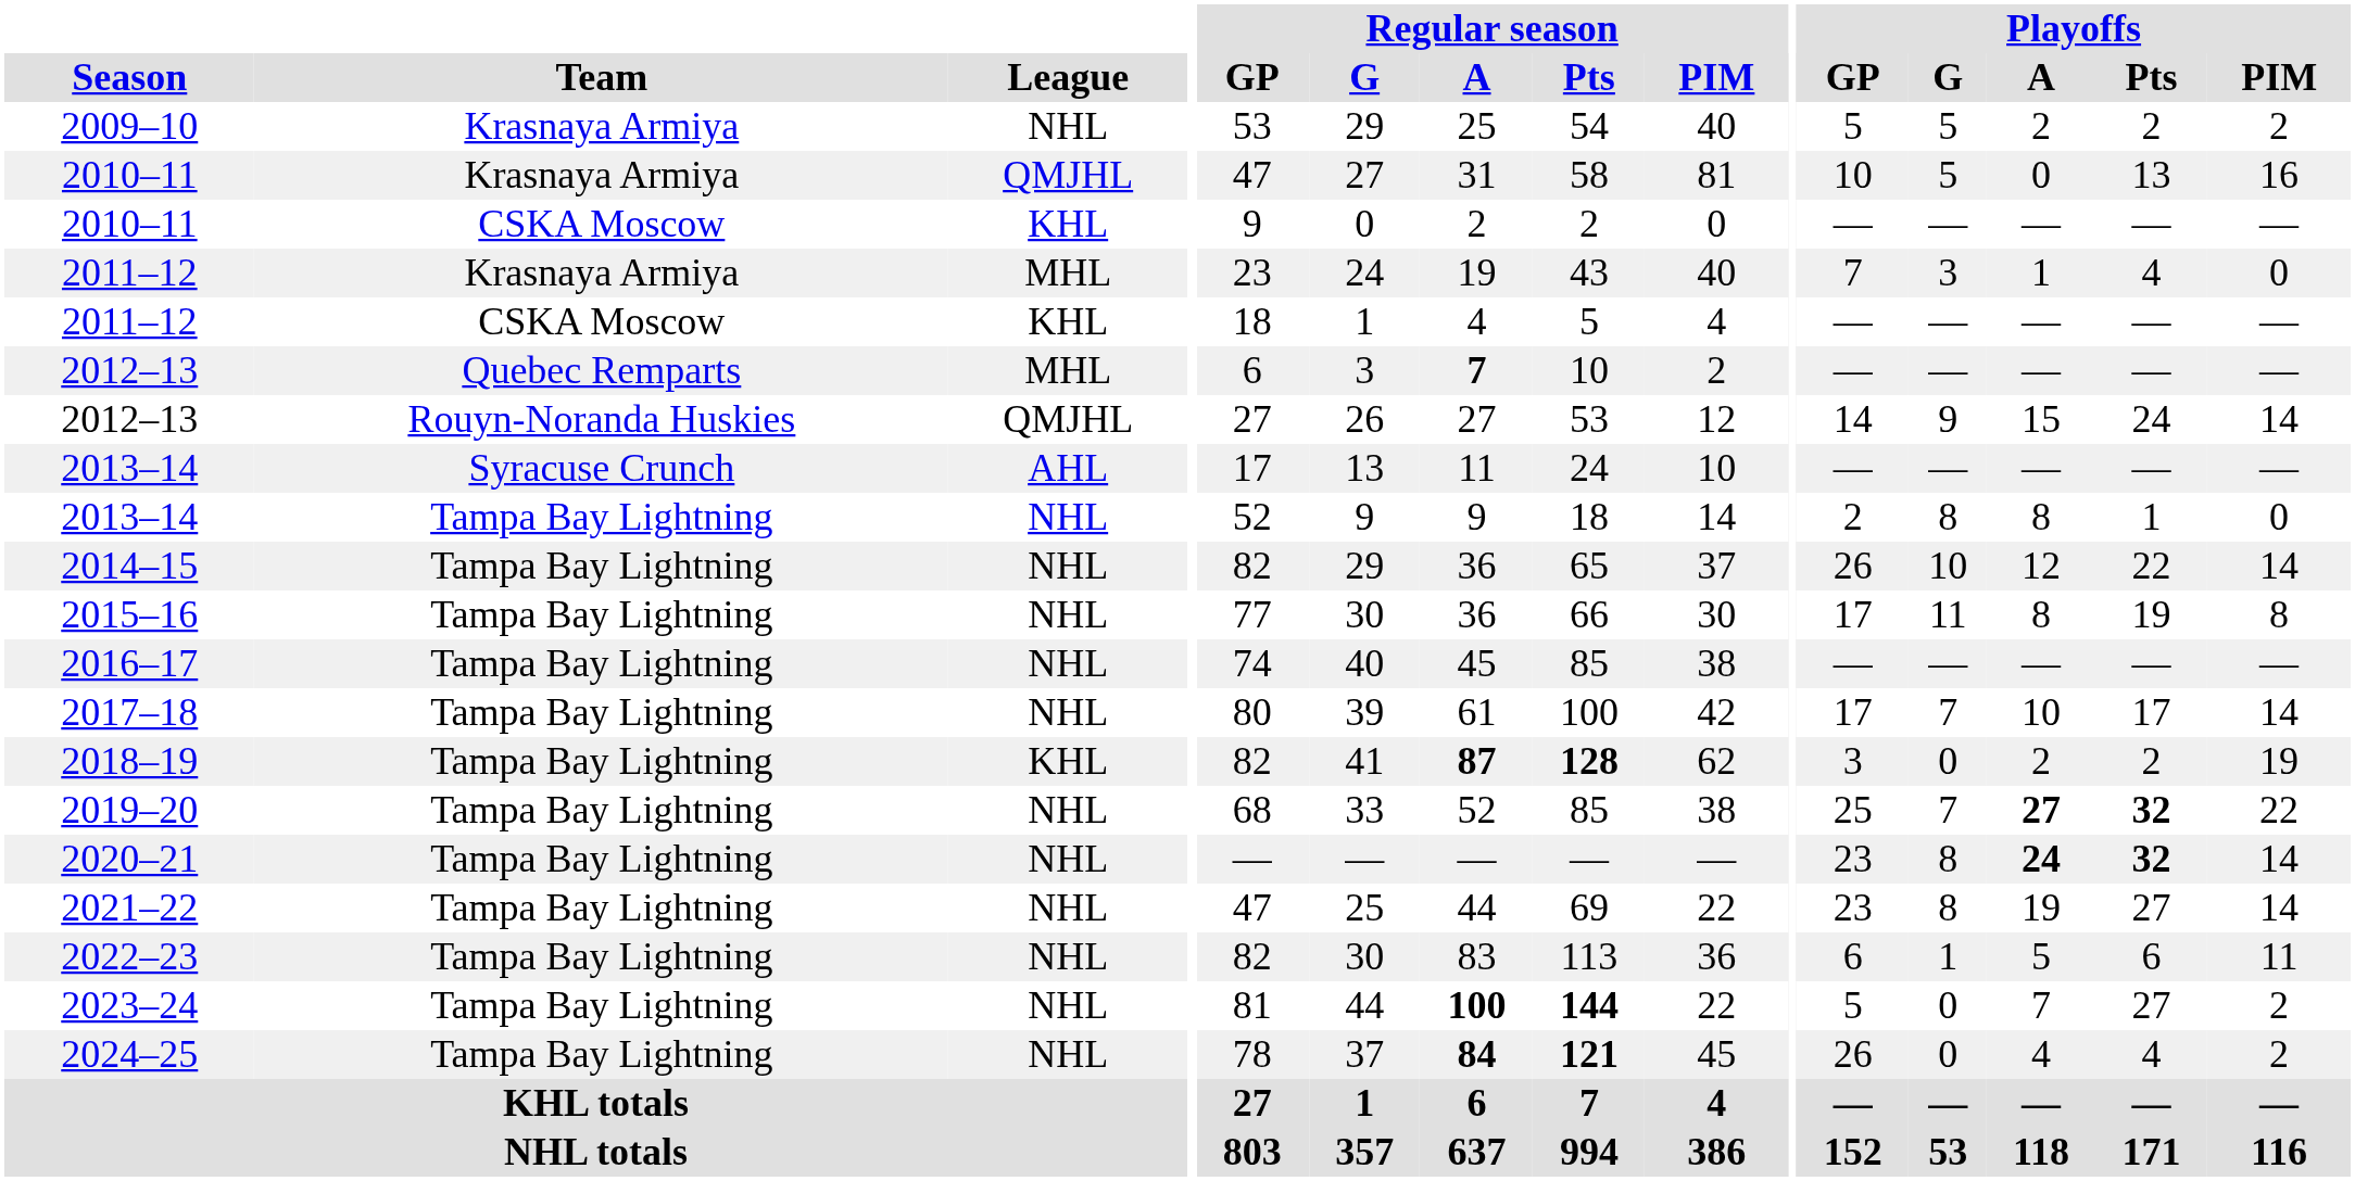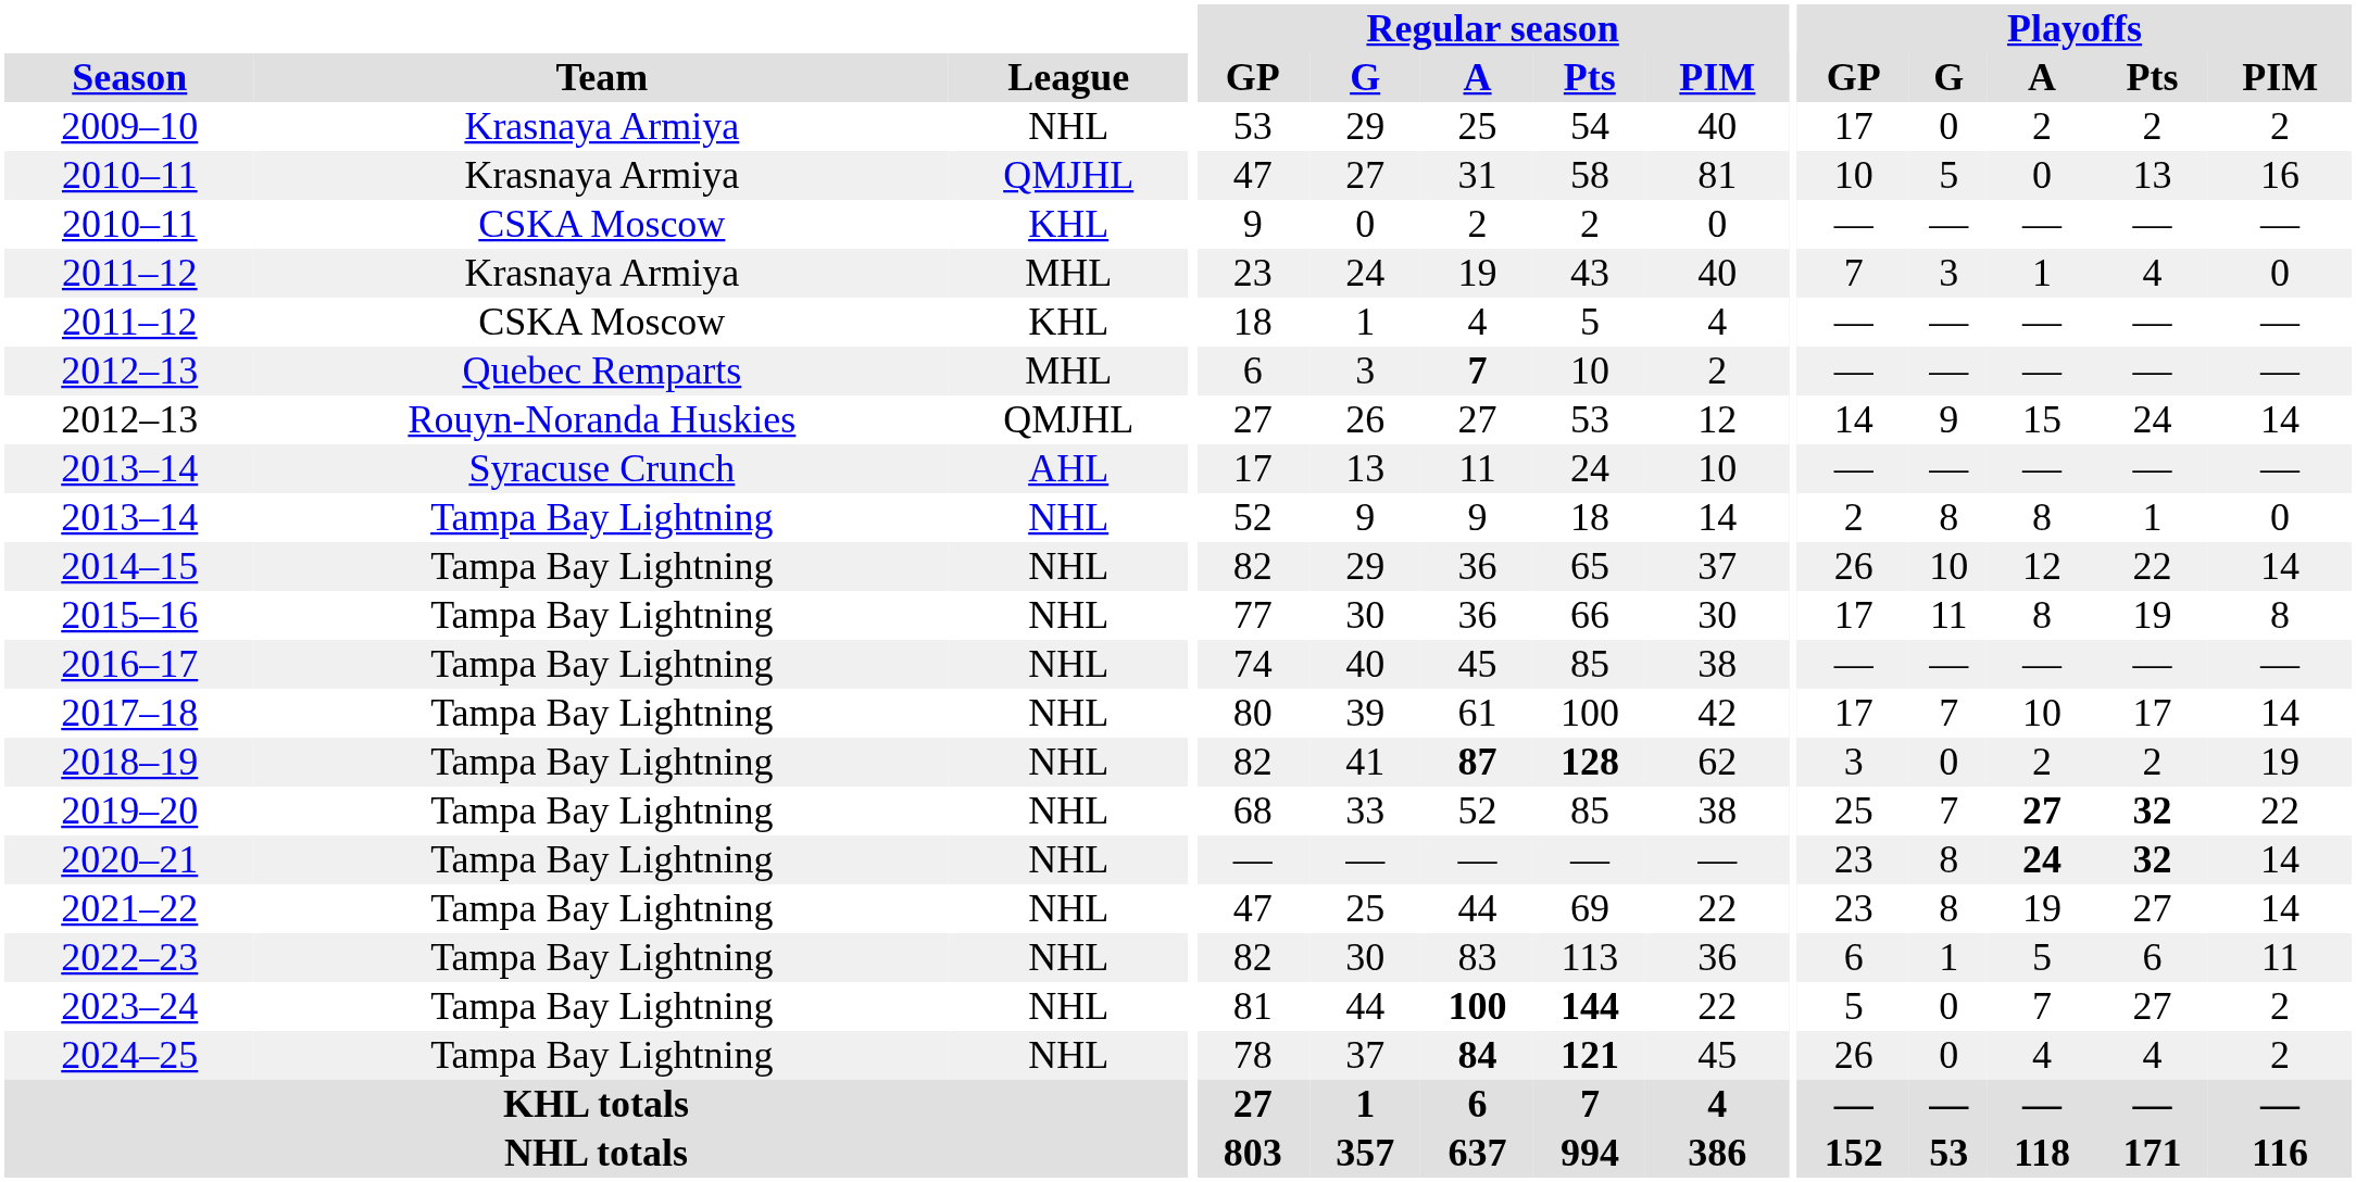2009–10 | Playoffs / GP: 5 -> 17
2009–10 | Playoffs / G: 5 -> 0
2018–19 | League: KHL -> NHL
